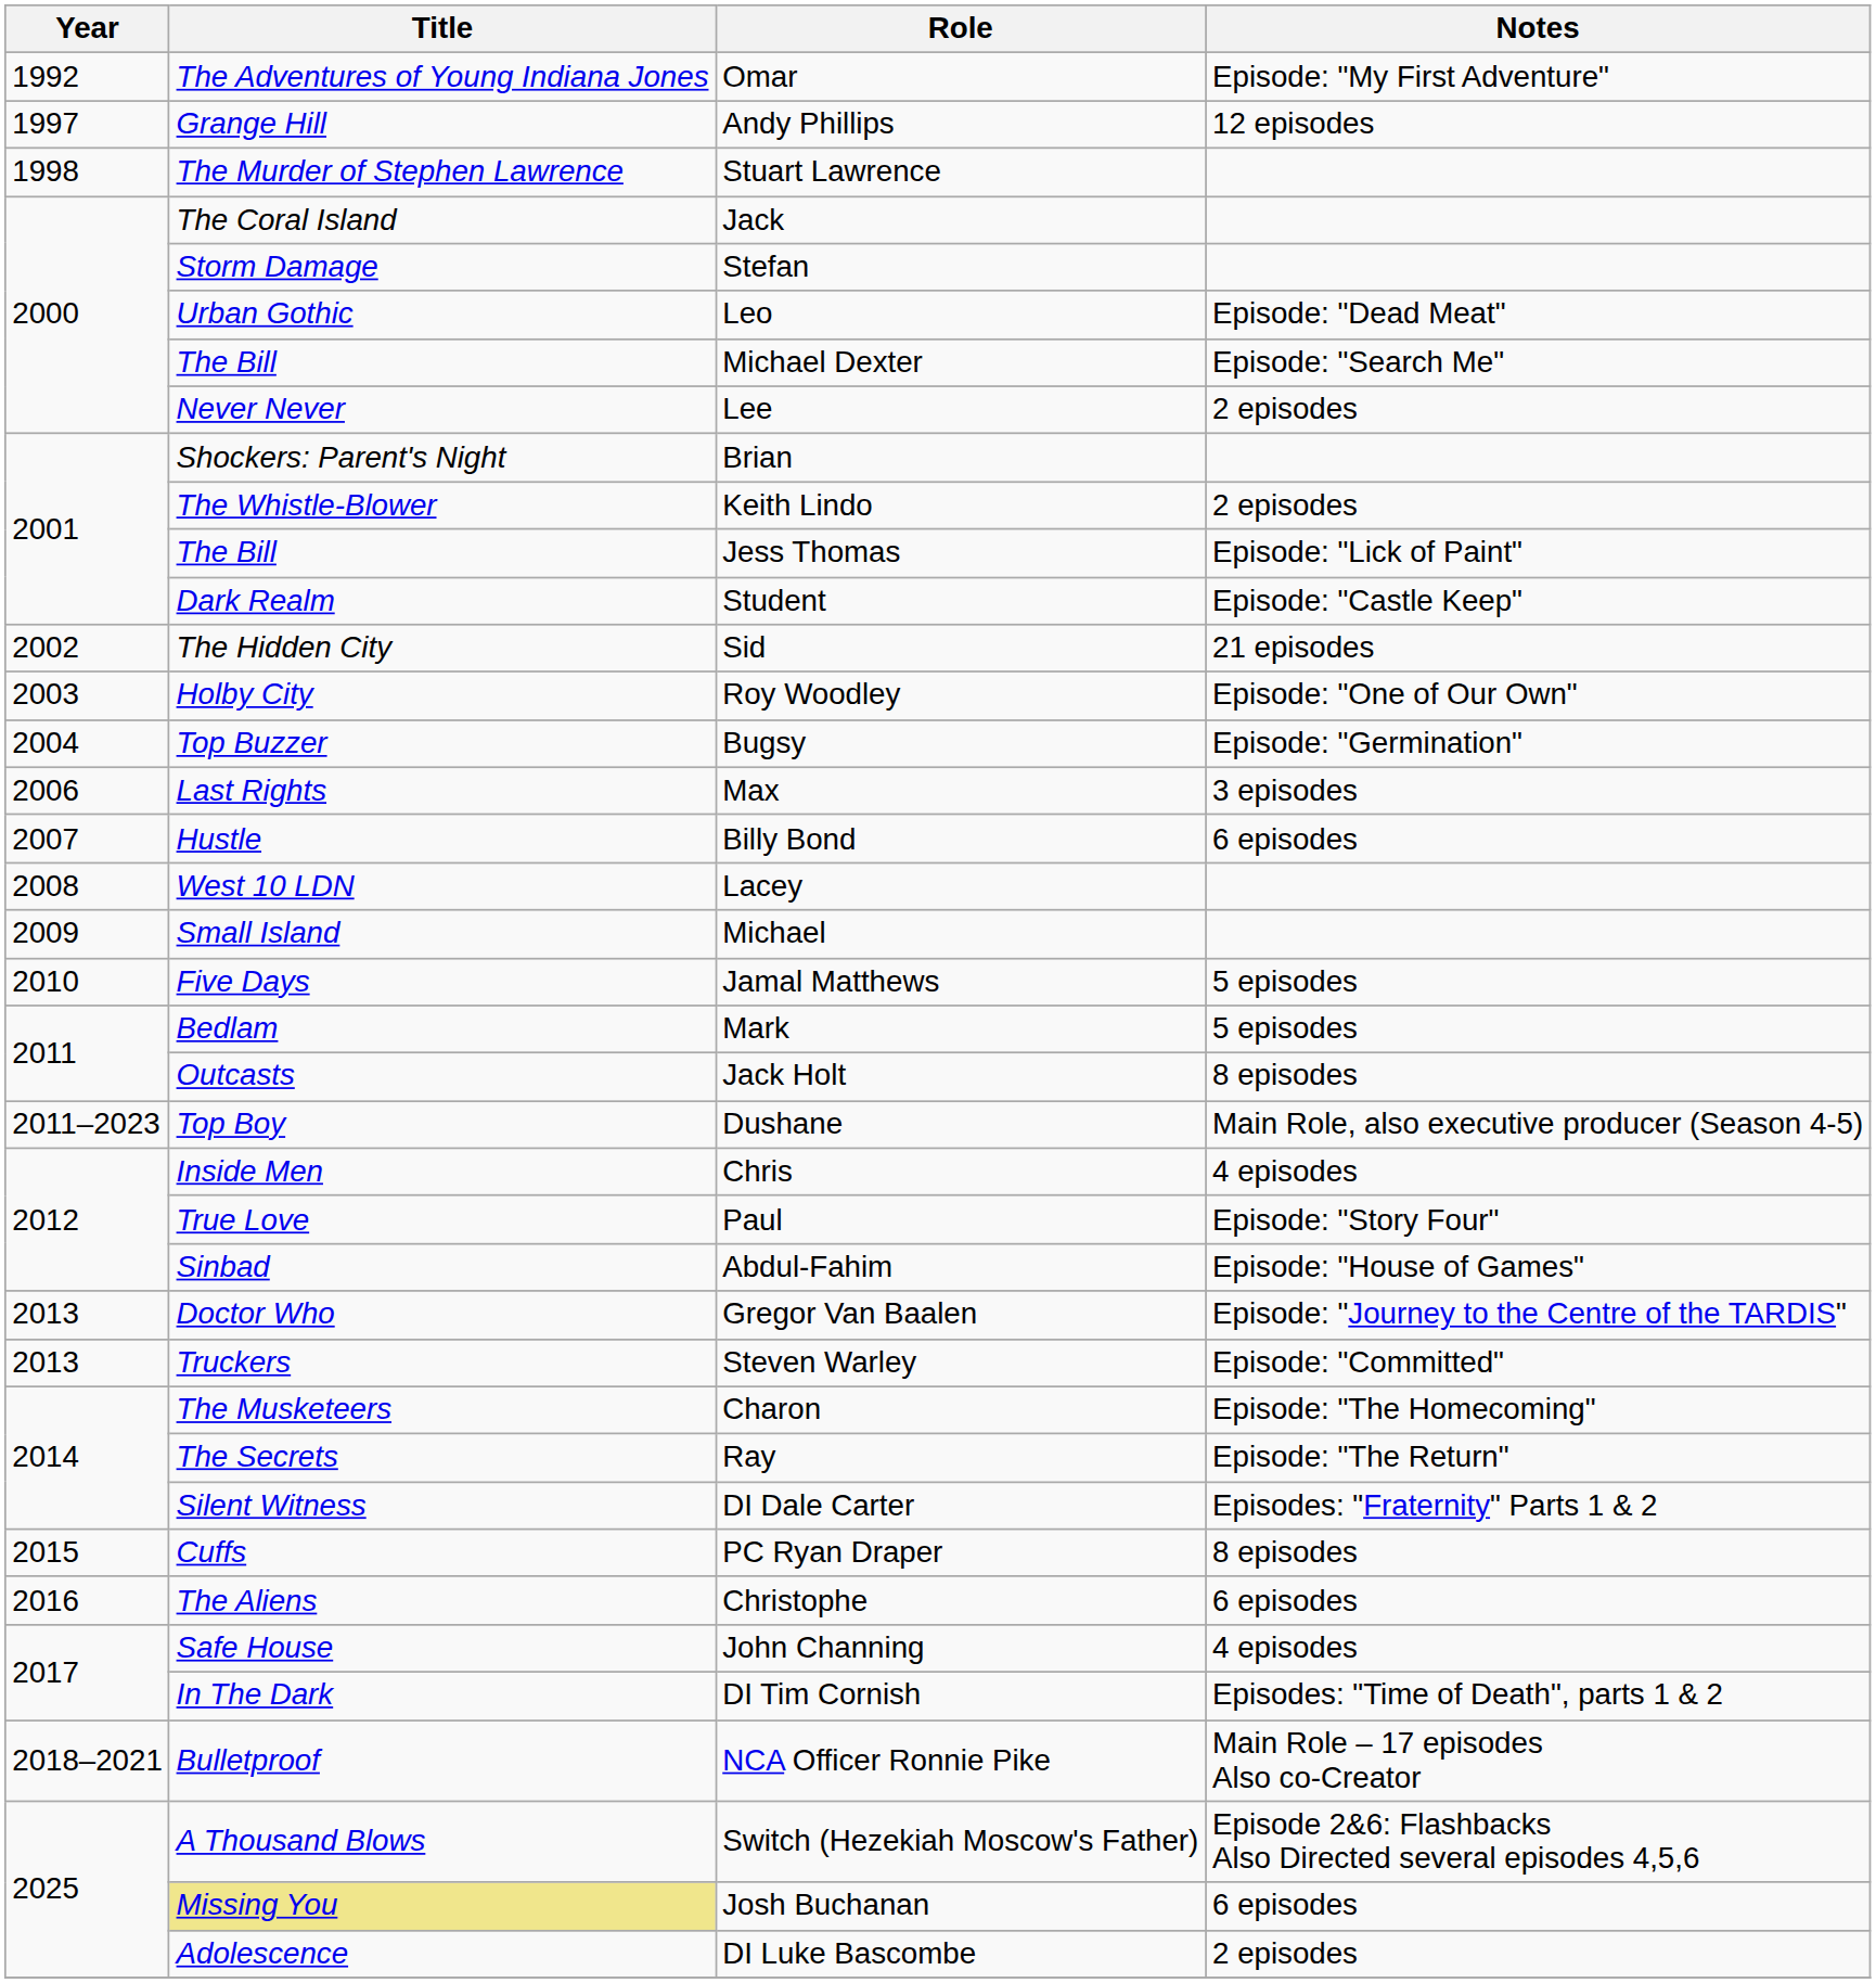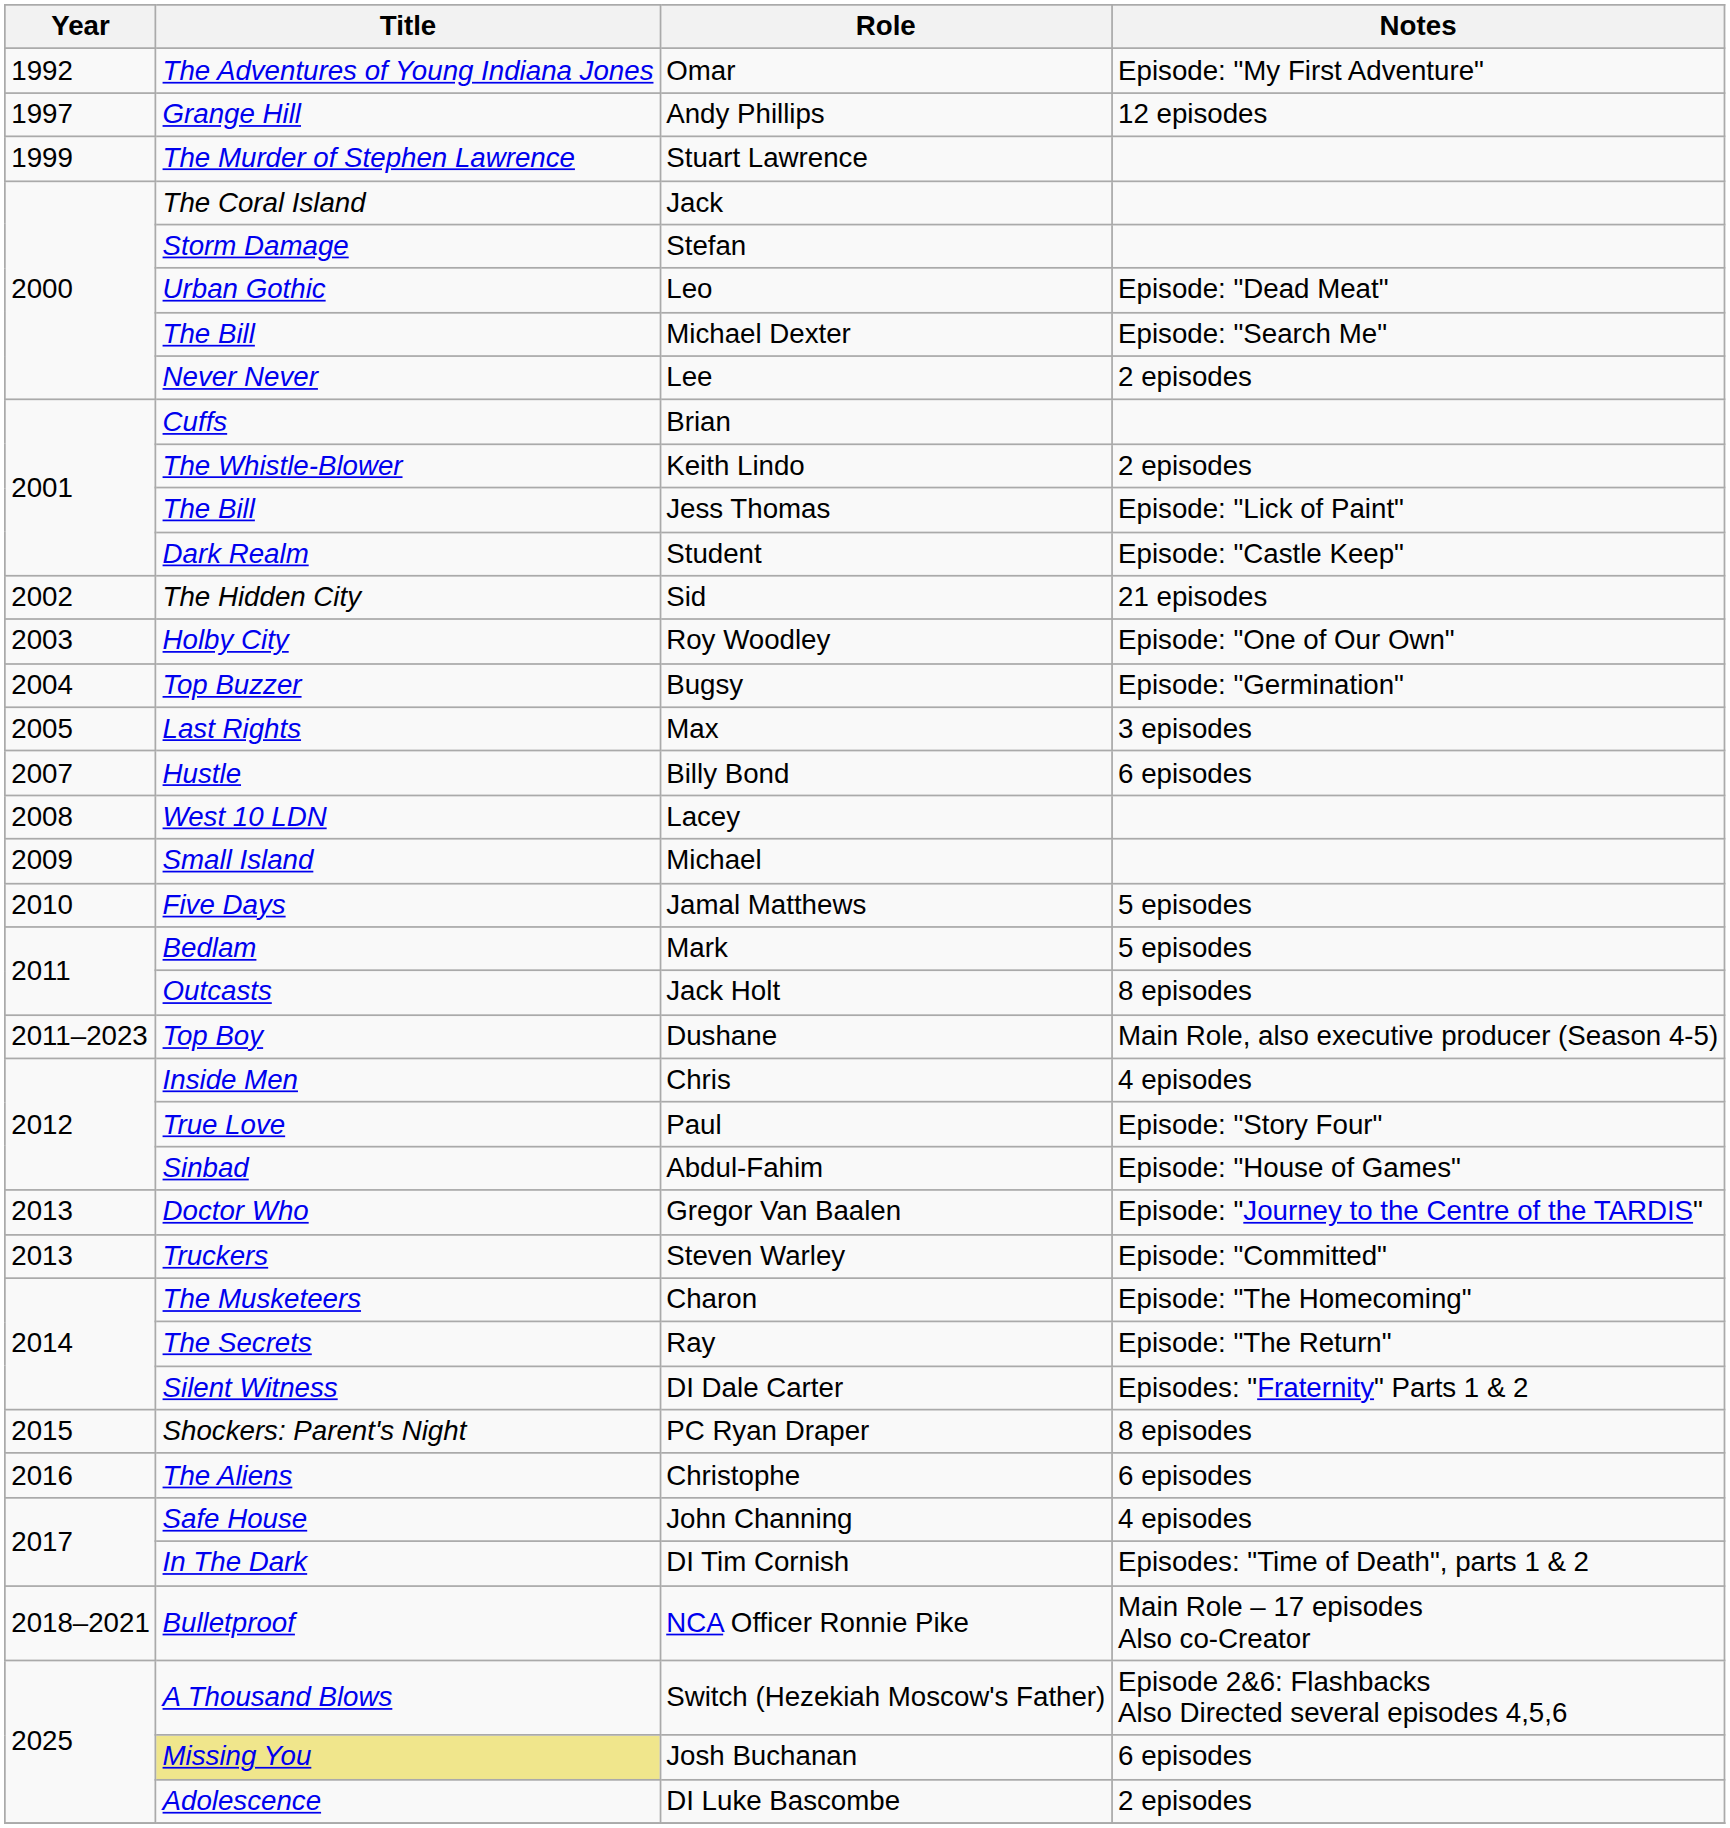Stuart Lawrence | Year: 1998 -> 1999
Brian | Title: Shockers: Parent's Night -> Cuffs
Max | Year: 2006 -> 2005
PC Ryan Draper | Title: Cuffs -> Shockers: Parent's Night
